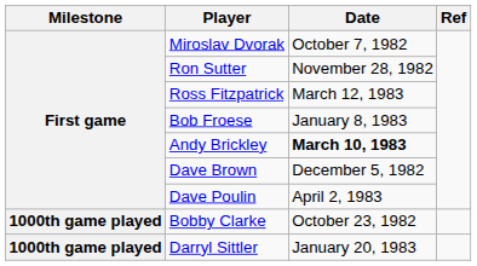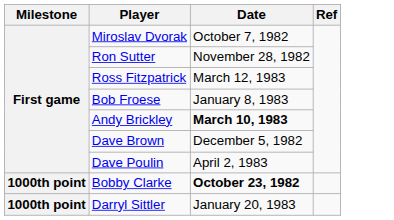Bobby Clarke | Milestone: 1000th game played -> 1000th point
Bobby Clarke | Date: normal -> bold
Darryl Sittler | Milestone: 1000th game played -> 1000th point
